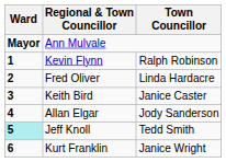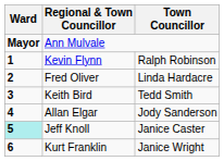Keith Bird | Town Councillor: Janice Caster -> Tedd Smith
Jeff Knoll | Town Councillor: Tedd Smith -> Janice Caster
